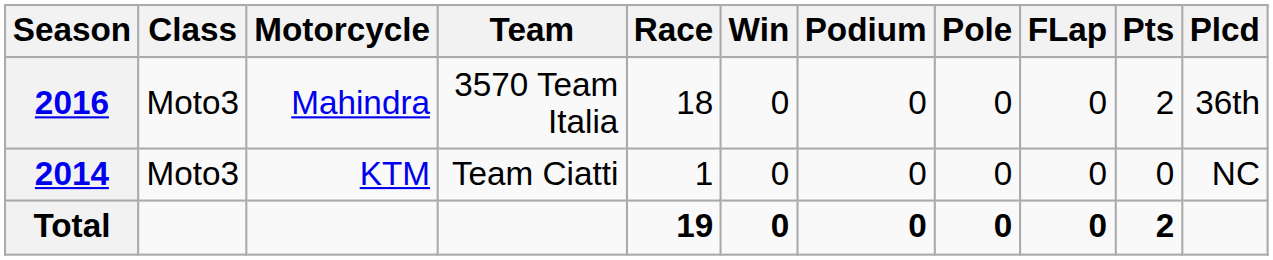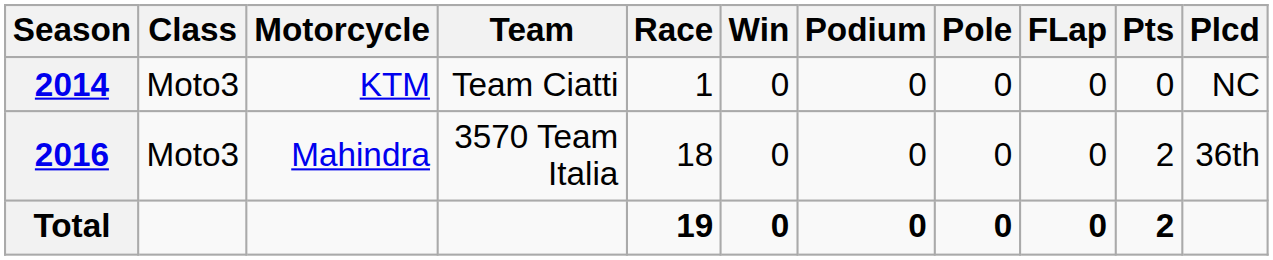rows swapped: 2014 <-> 2016
